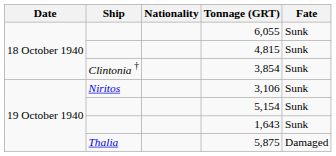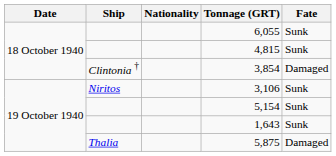3,854 | Fate: Sunk -> Damaged
